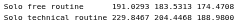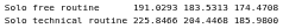Solo technical routine | column 3: 229.8467 -> 225.8466
Solo technical routine | column 7: 188.9800 -> 185.9800
